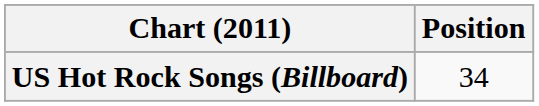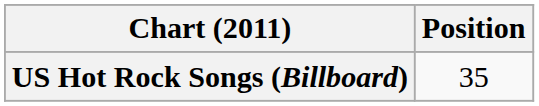US Hot Rock Songs (Billboard) | Position: 34 -> 35
